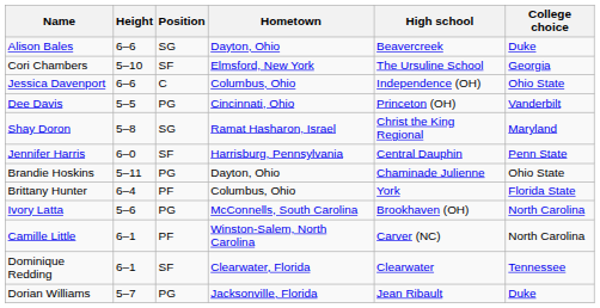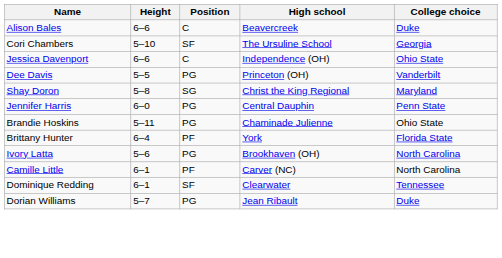- column: Hometown | Dayton, Ohio | Elmsford, New York | Columbus, Ohio | Cincinnati, Ohio | Ramat Hasharon, Israel | Harrisburg, Pennsylvania | Dayton, Ohio | Columbus, Ohio | McConnells, South Carolina | Winston-Salem, North Carolina | Clearwater, Florida | Jacksonville, Florida
Alison Bales | Position: SG -> C
Jennifer Harris | Position: SF -> PG
